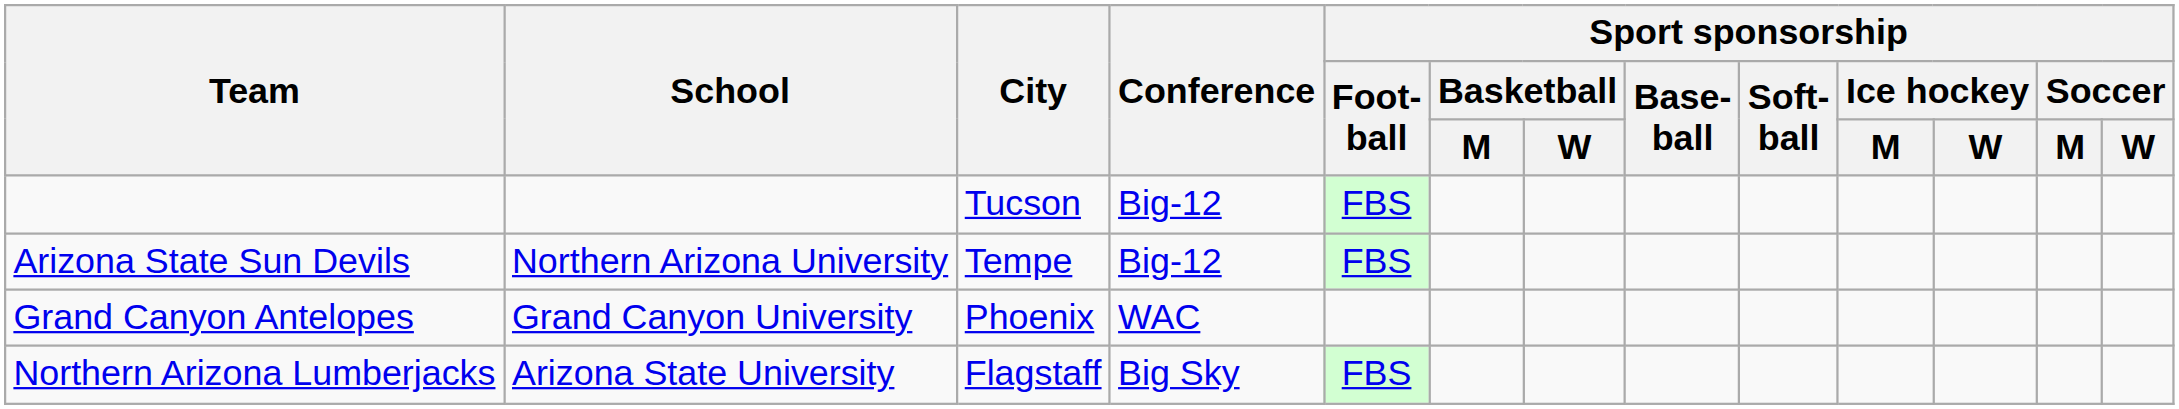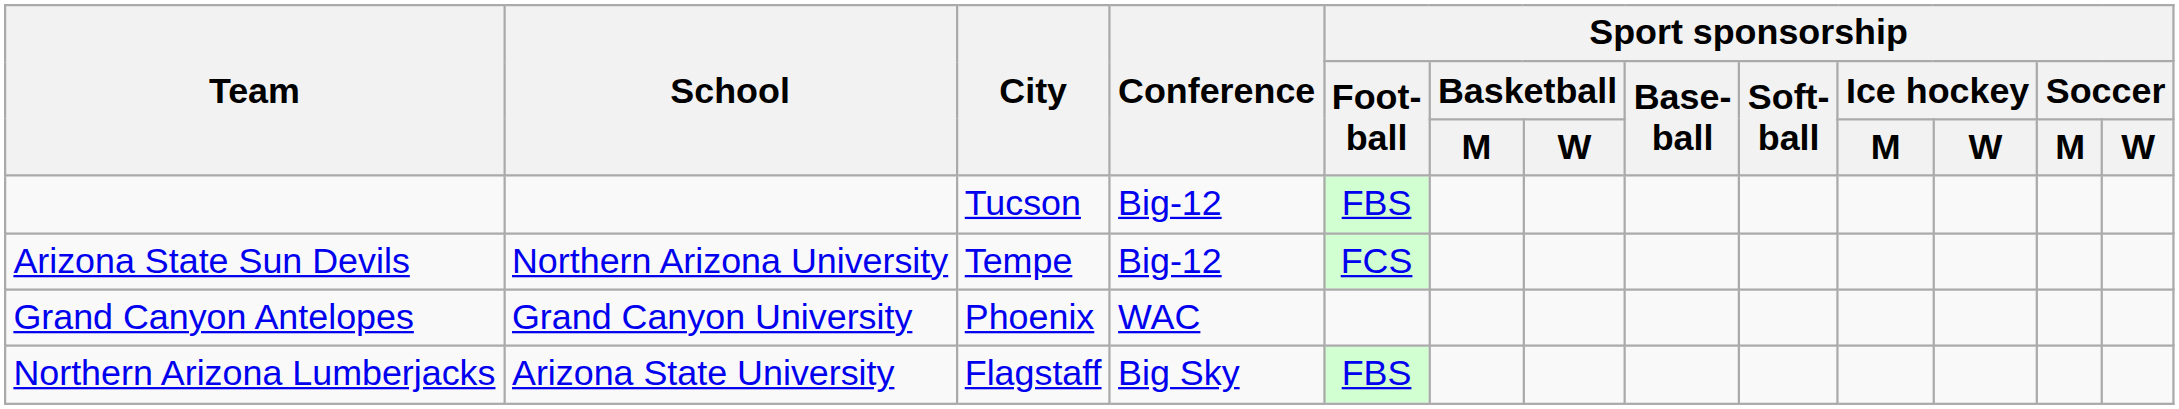Arizona State Sun Devils | Sport sponsorship / Foot- ball: FBS -> FCS
